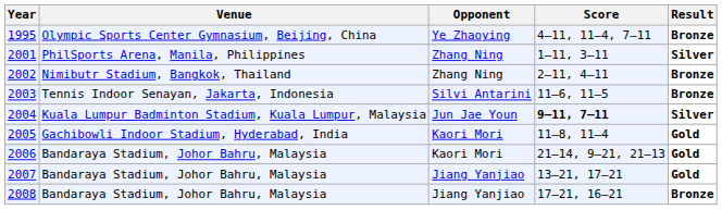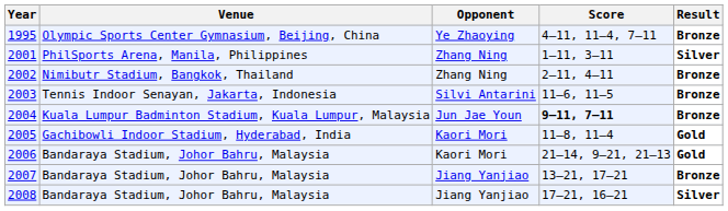2004 | Result: Silver -> Bronze
2007 | Result: Gold -> Bronze
2008 | Result: Bronze -> Silver
